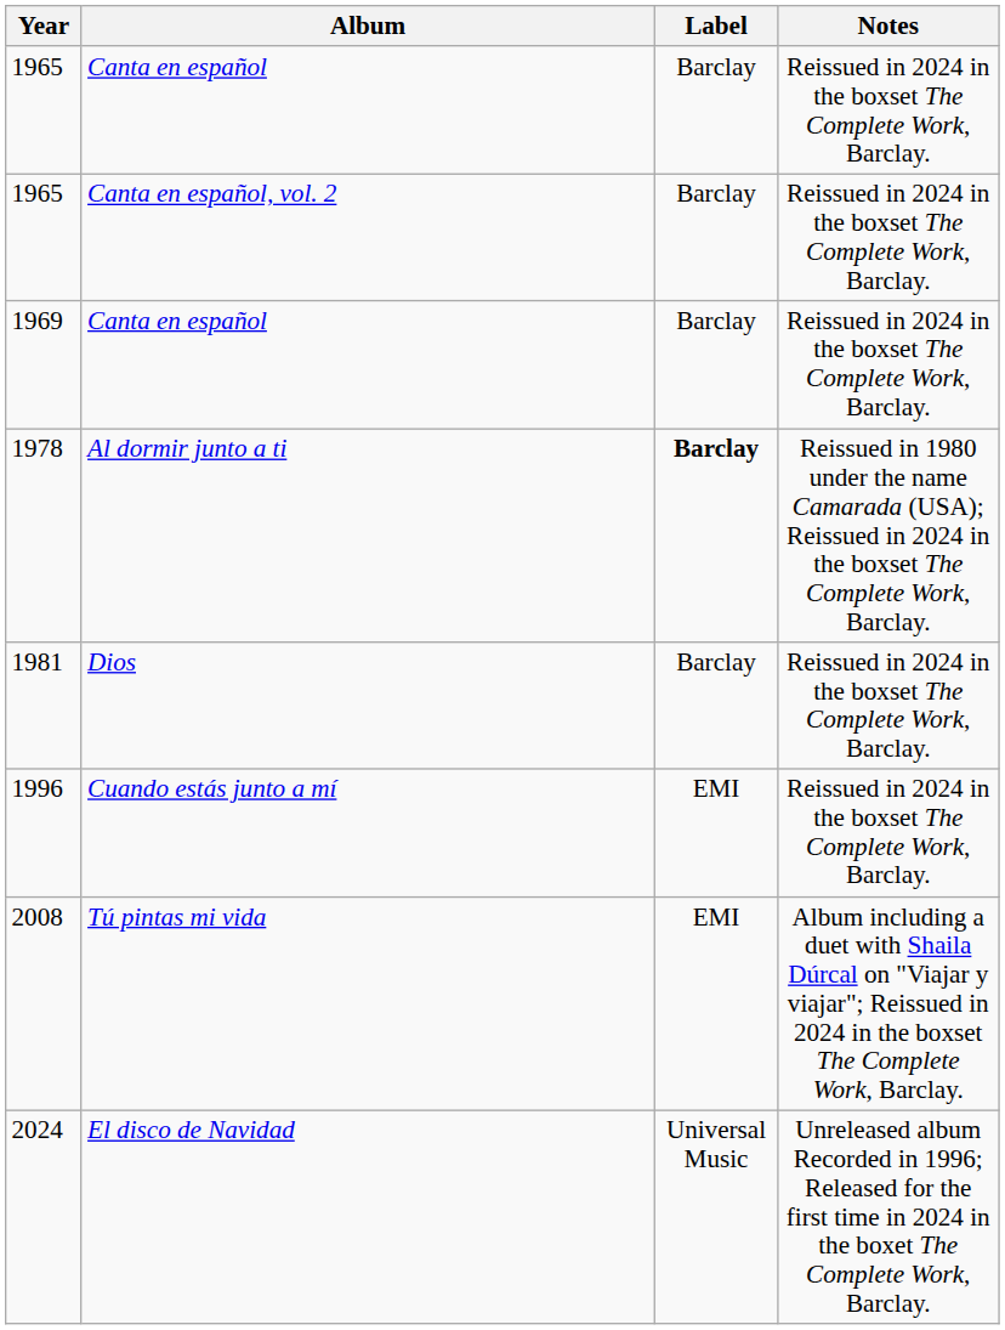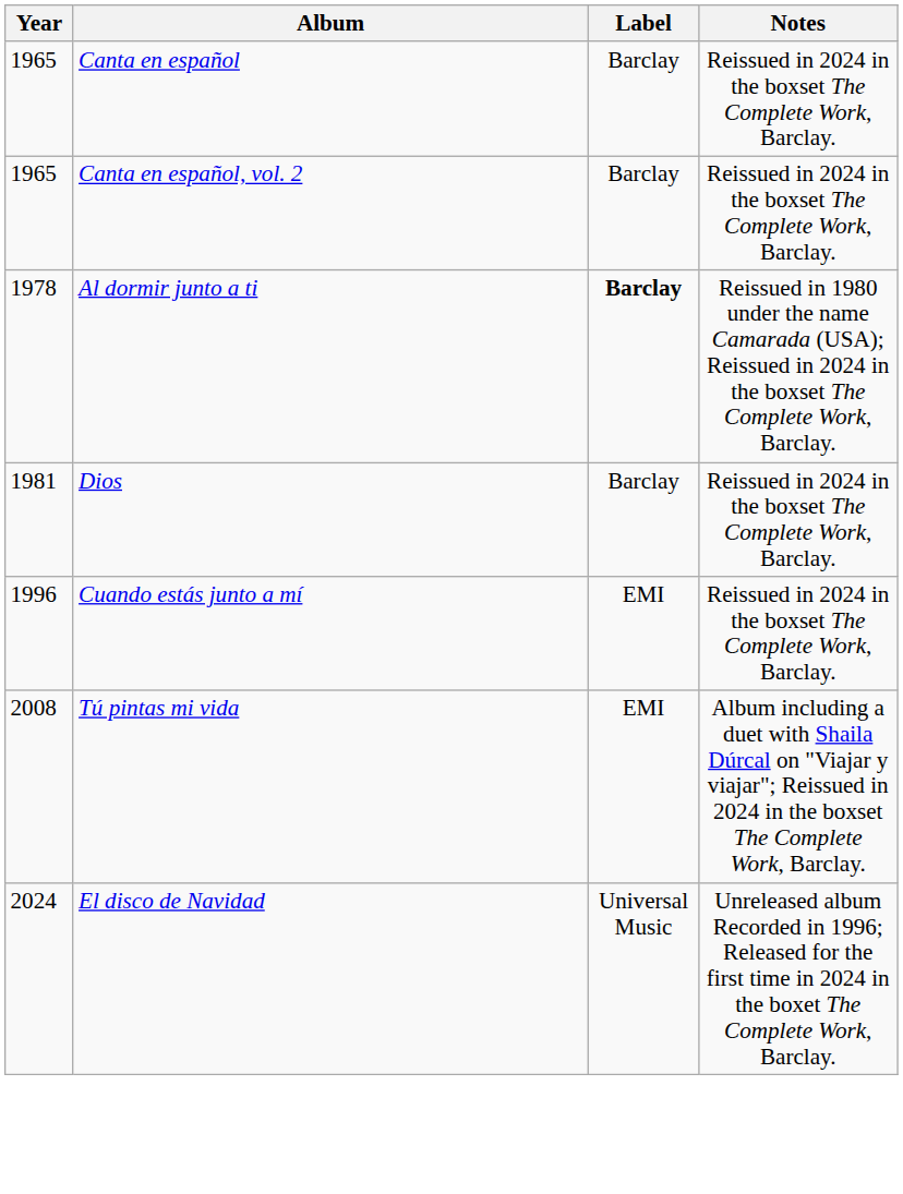- row: 1969 | Canta en español | Barclay | Reissued in 2024 in the boxset The Complete Work, Barclay.
